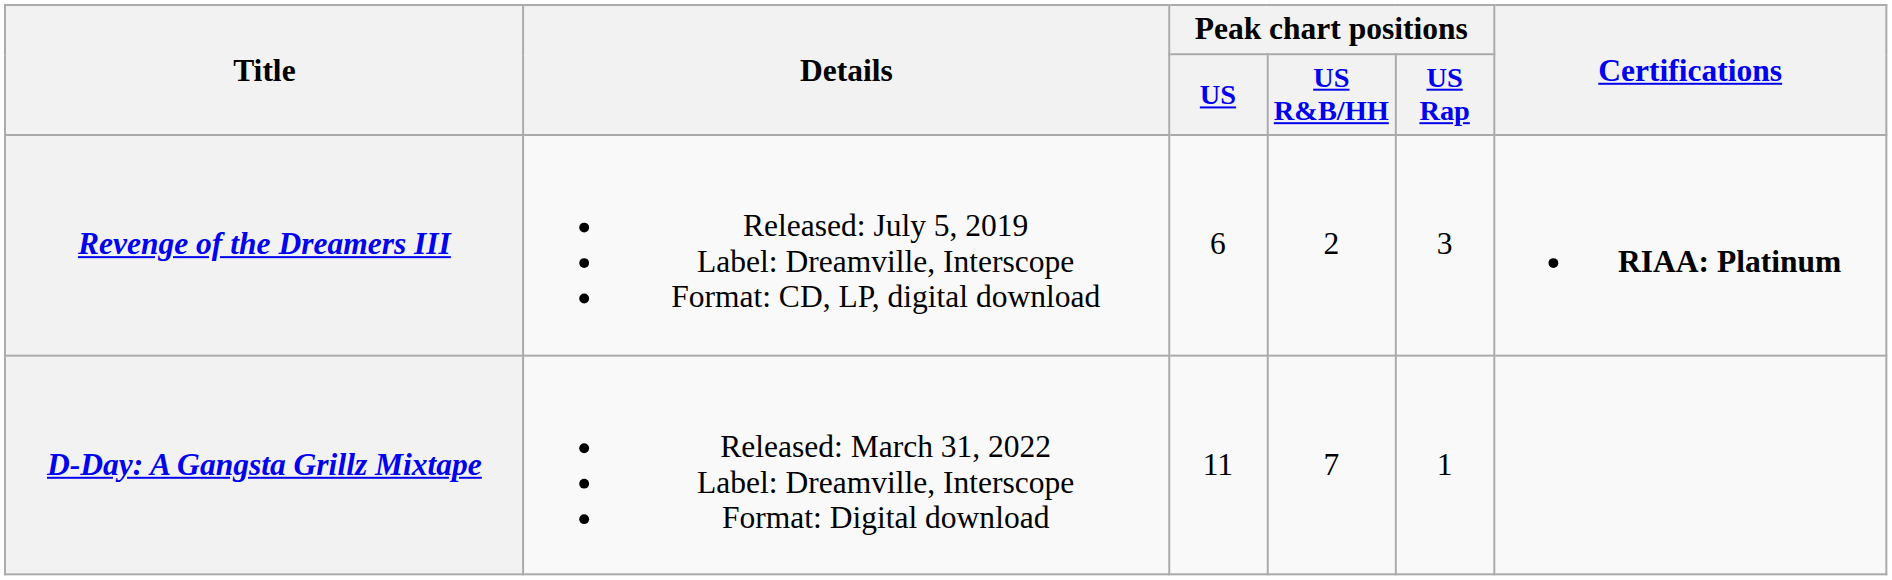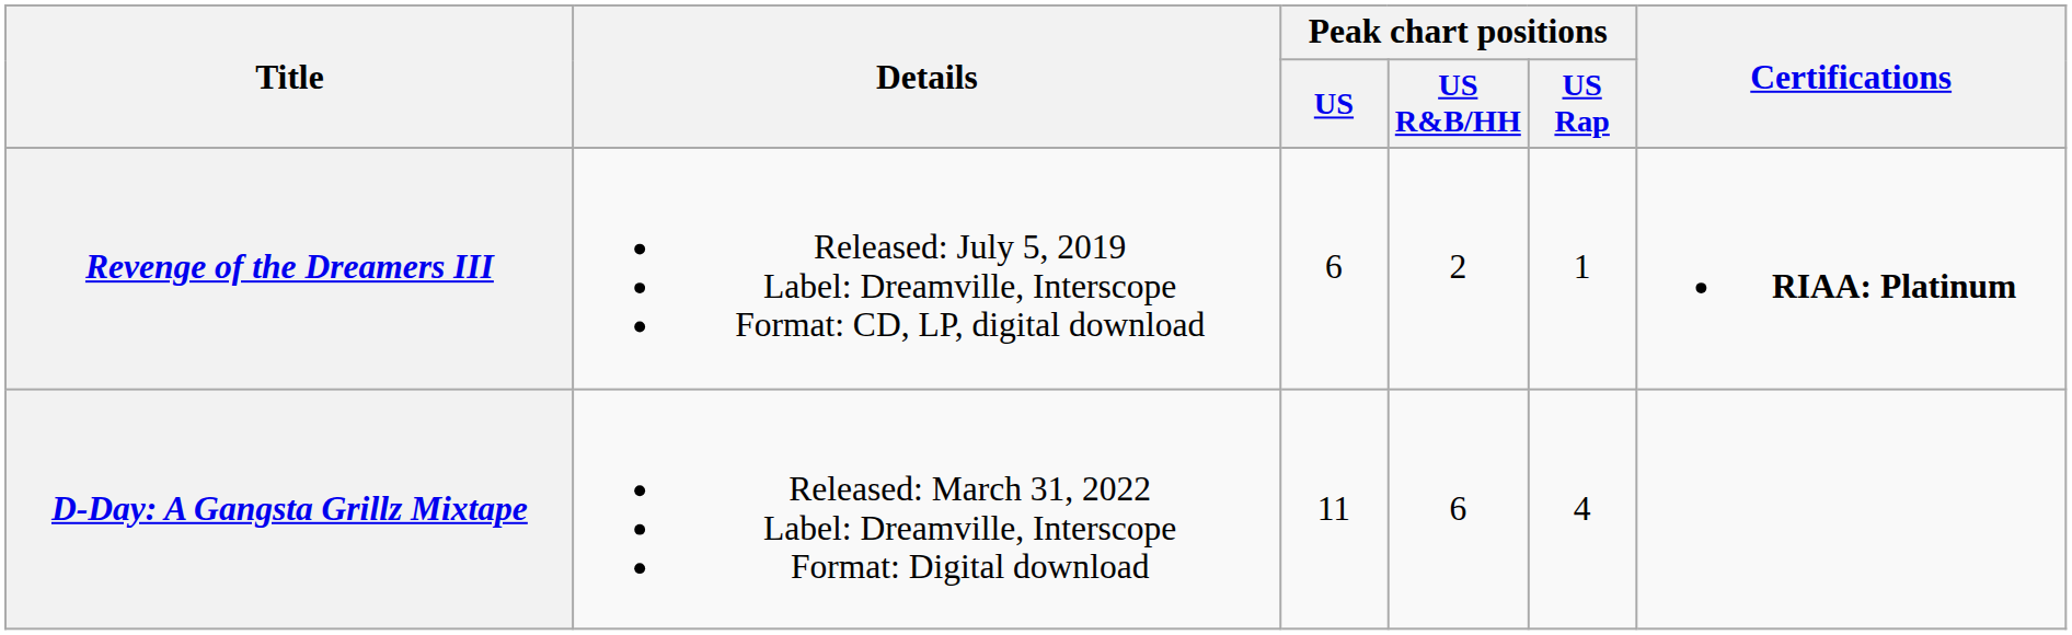Revenge of the Dreamers III | Peak chart positions / US Rap: 3 -> 1
D-Day: A Gangsta Grillz Mixtape | Peak chart positions / US R&B/HH: 7 -> 6
D-Day: A Gangsta Grillz Mixtape | Peak chart positions / US Rap: 1 -> 4
